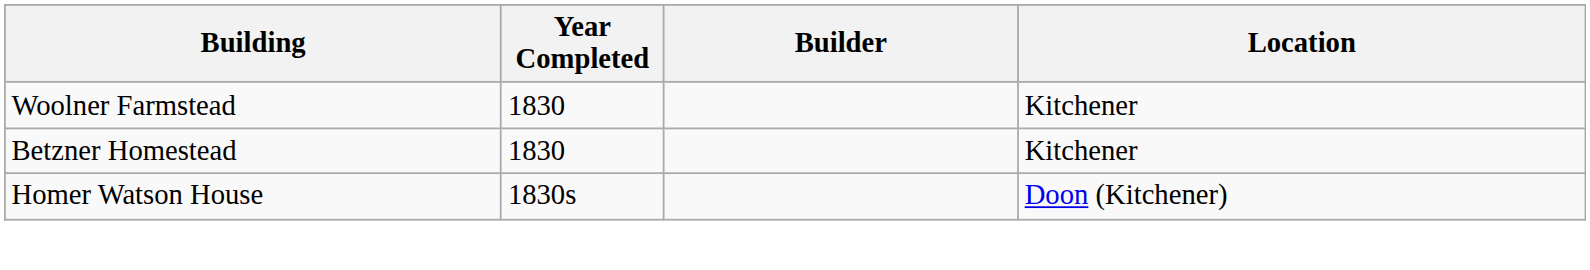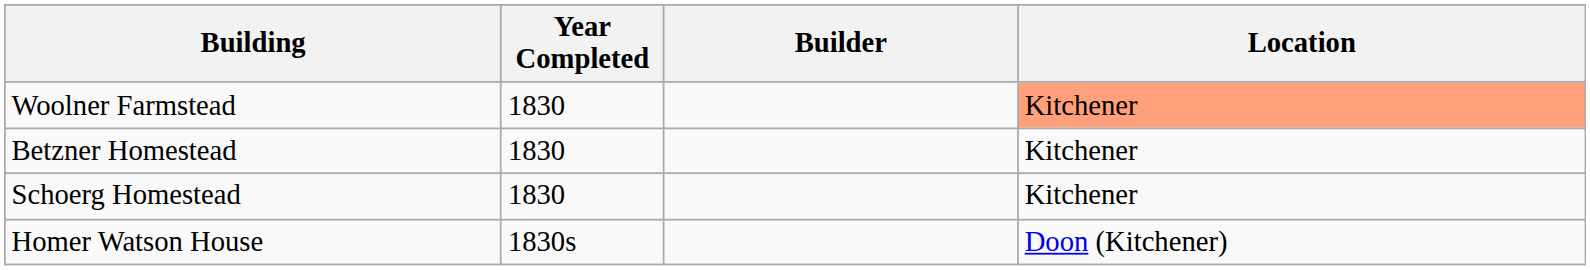Woolner Farmstead | Location: no background -> lightsalmon background
+ row: Schoerg Homestead | 1830 | Kitchener
